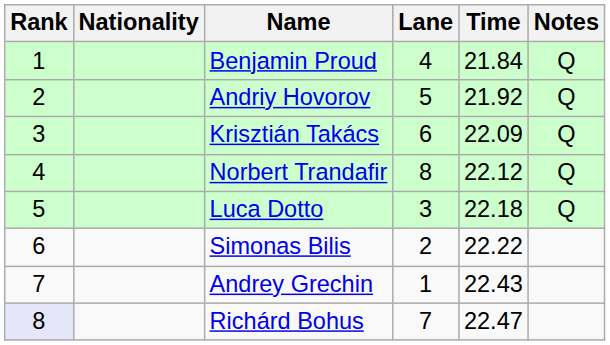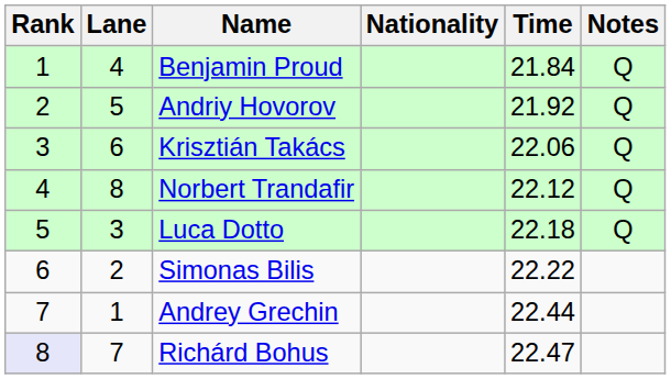columns swapped: Lane <-> Nationality
Krisztián Takács | Time: 22.09 -> 22.06
Andrey Grechin | Time: 22.43 -> 22.44
